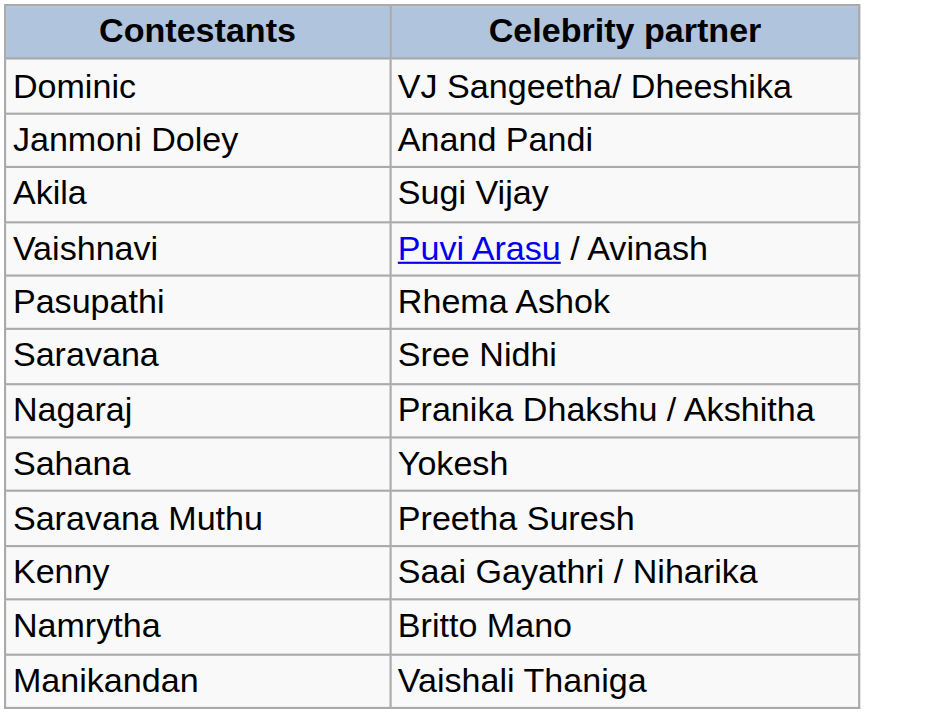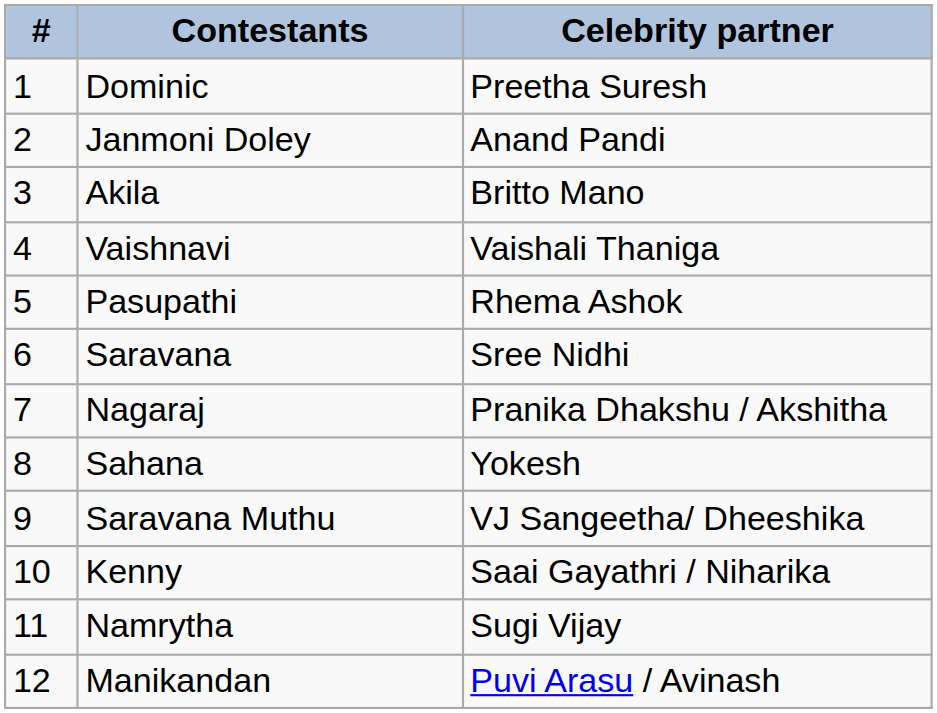+ column: # | 1 | 2 | 3 | 4 | 5 | 6 | 7 | 8 | 9 | 10 | 11 | 12
Dominic | Celebrity partner: VJ Sangeetha/ Dheeshika -> Preetha Suresh
Akila | Celebrity partner: Sugi Vijay -> Britto Mano
Vaishnavi | Celebrity partner: Puvi Arasu / Avinash -> Vaishali Thaniga
Saravana Muthu | Celebrity partner: Preetha Suresh -> VJ Sangeetha/ Dheeshika
Namrytha | Celebrity partner: Britto Mano -> Sugi Vijay
Manikandan | Celebrity partner: Vaishali Thaniga -> Puvi Arasu / Avinash
